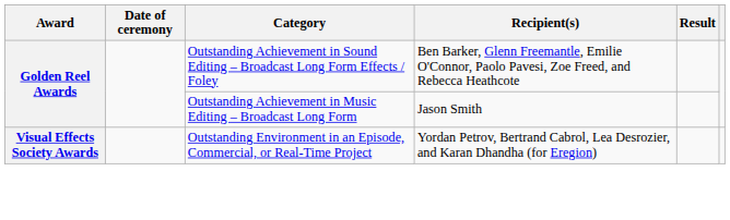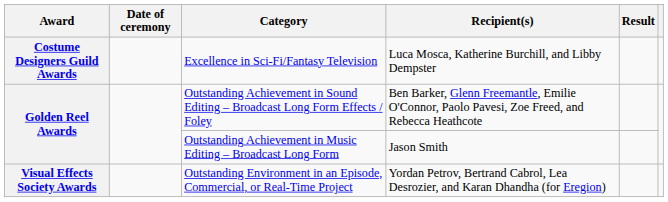+ row: Costume Designers Guild Awards | Excellence in Sci-Fi/Fantasy Television | Luca Mosca, Katherine Burchill, and Libby Dempster
